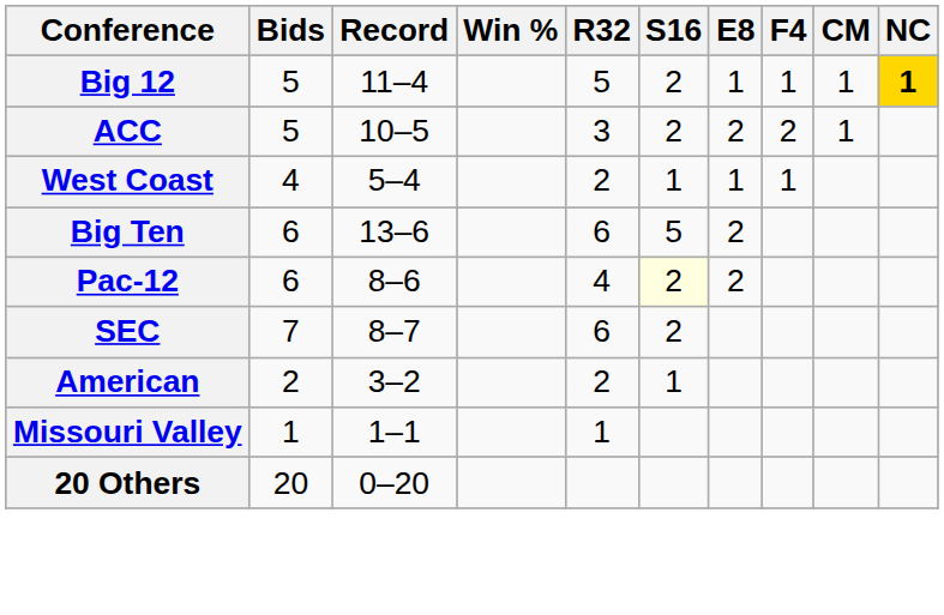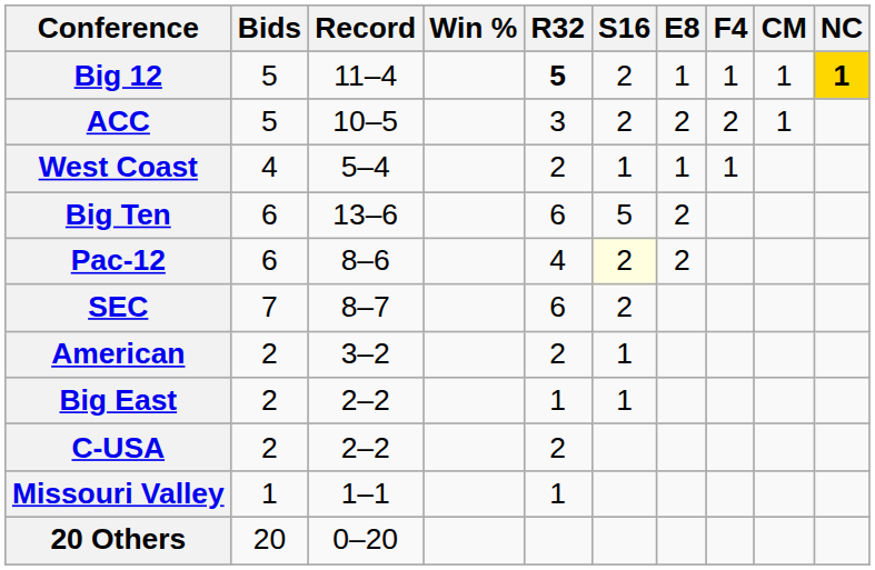Big 12 | R32: normal -> bold
+ row: Big East | 2 | 2–2 | 1 | 1
+ row: C-USA | 2 | 2–2 | 2
